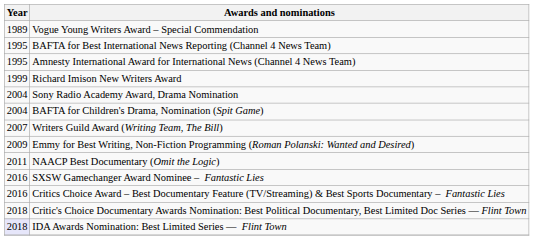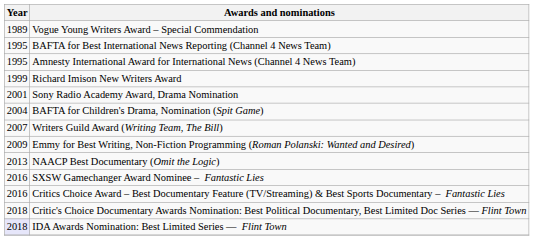Sony Radio Academy Award, Drama Nomination | Year: 2004 -> 2001
NAACP Best Documentary (Omit the Logic) | Year: 2011 -> 2013
